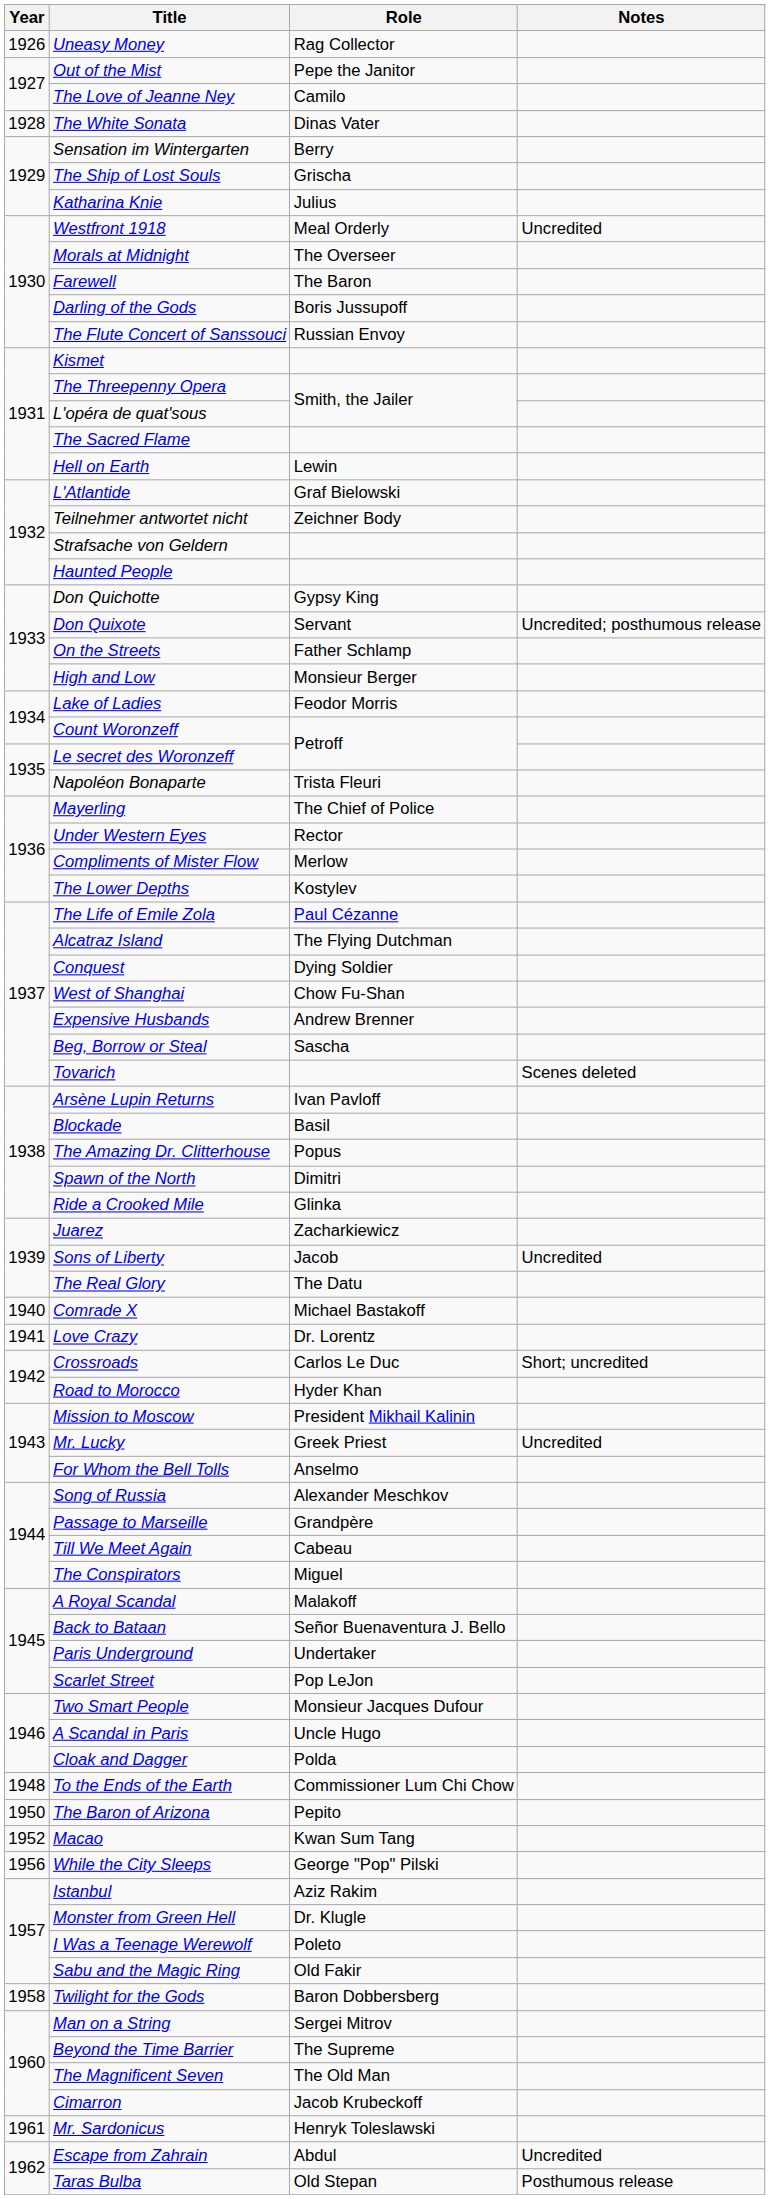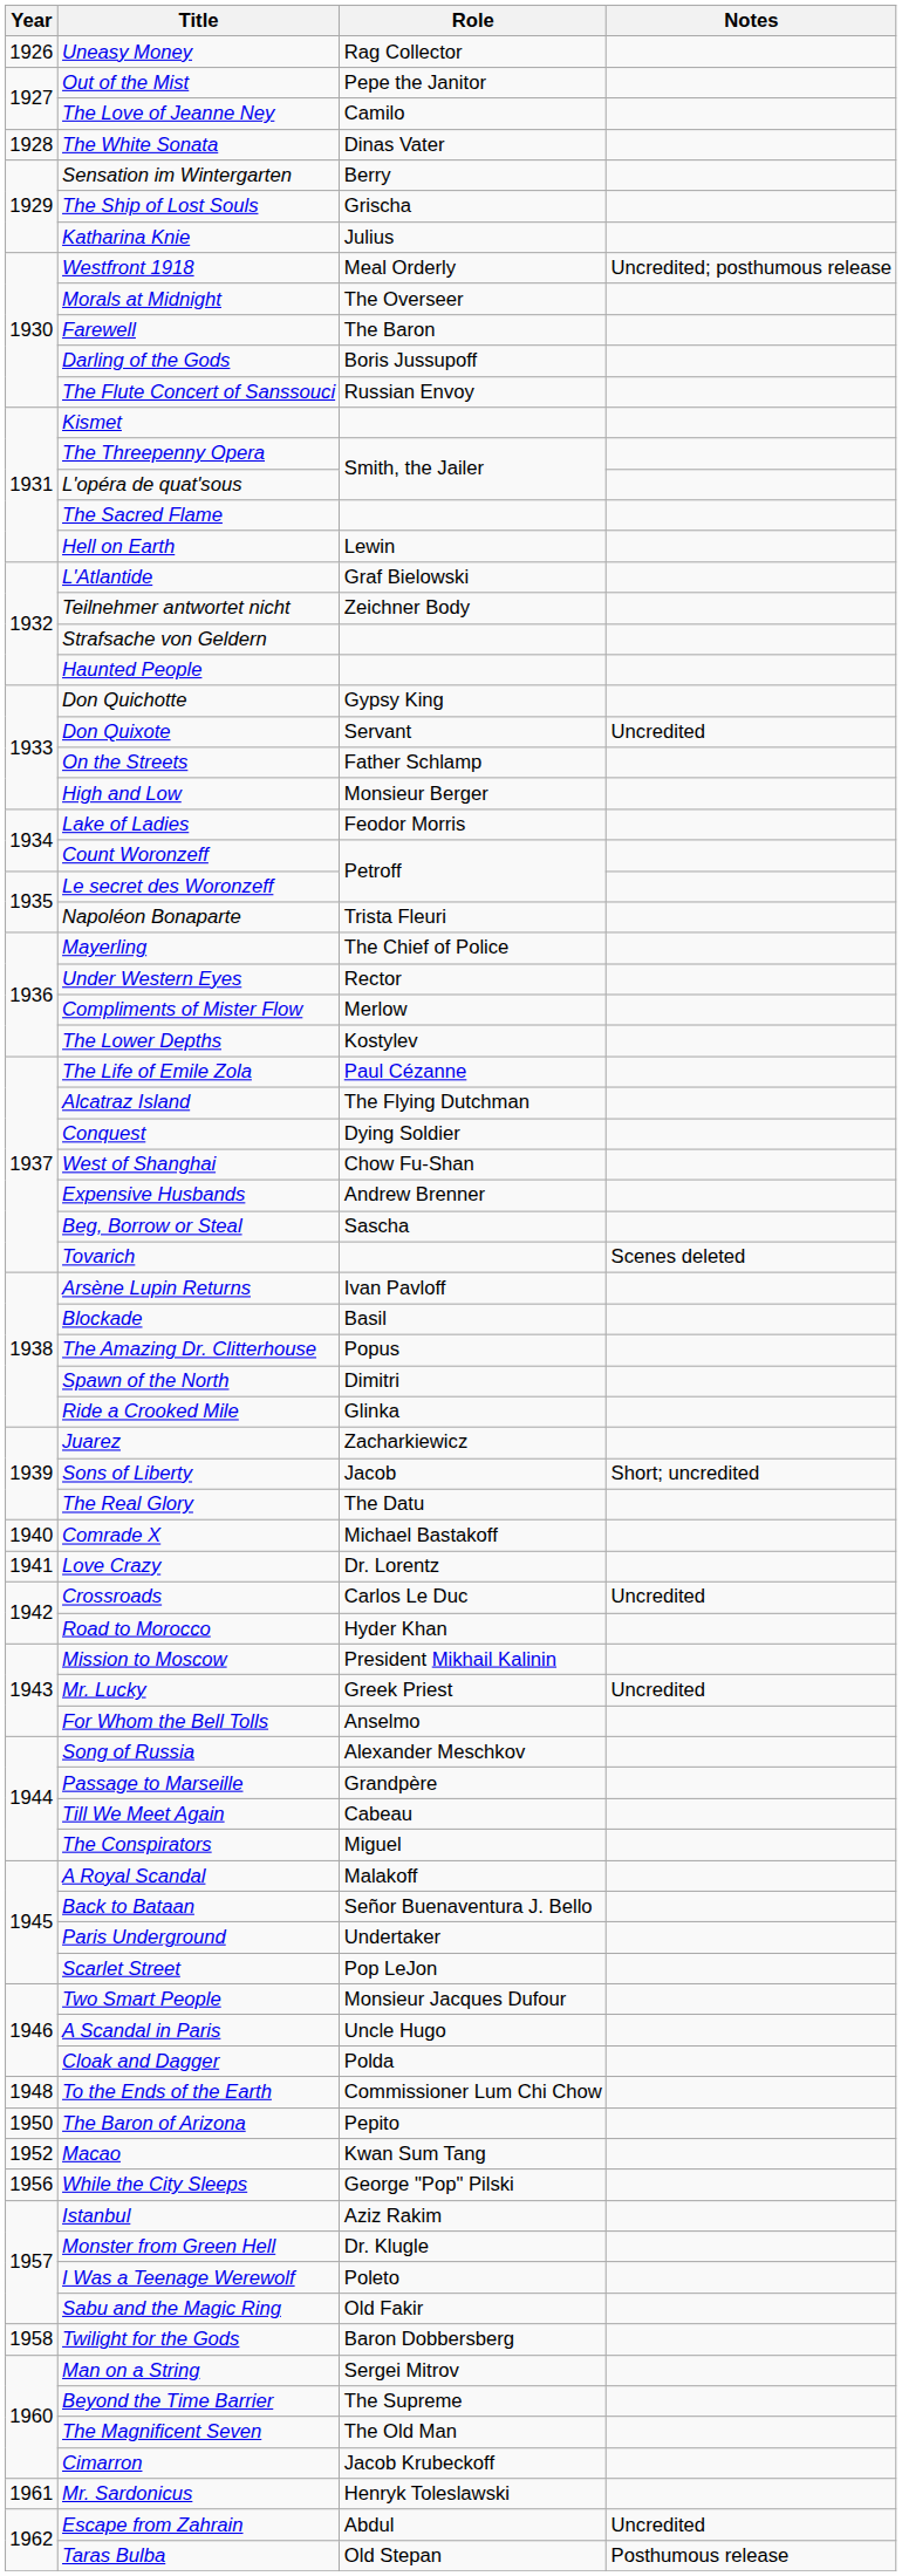Westfront 1918 | Notes: Uncredited -> Uncredited; posthumous release
Don Quixote | Notes: Uncredited; posthumous release -> Uncredited
Sons of Liberty | Notes: Uncredited -> Short; uncredited
Crossroads | Notes: Short; uncredited -> Uncredited
